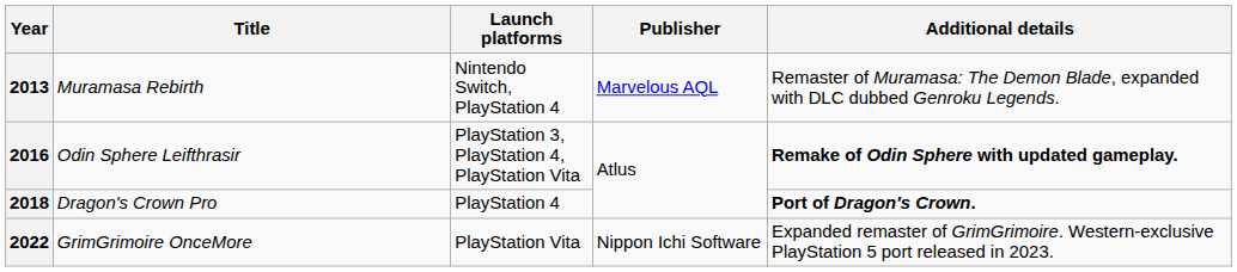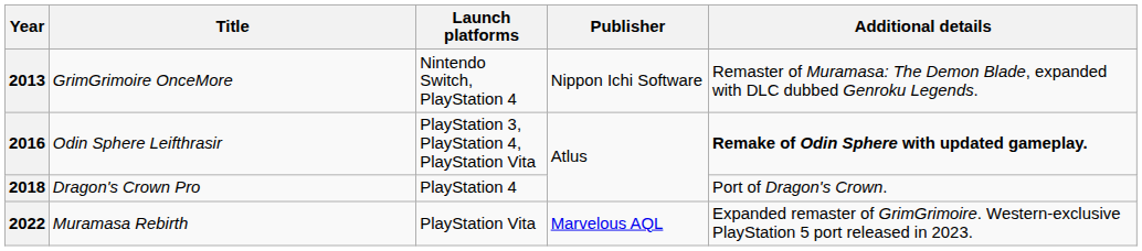2013 | Title: Muramasa Rebirth -> GrimGrimoire OnceMore
2013 | Publisher: Marvelous AQL -> Nippon Ichi Software
2018 | Additional details: bold -> normal
2022 | Title: GrimGrimoire OnceMore -> Muramasa Rebirth
2022 | Publisher: Nippon Ichi Software -> Marvelous AQL
